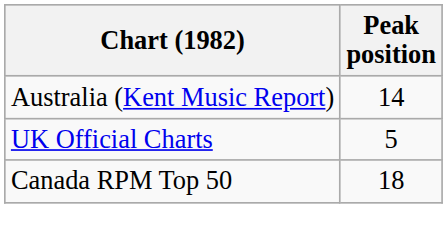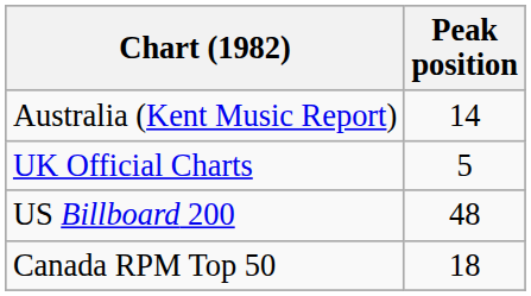+ row: US Billboard 200 | 48
